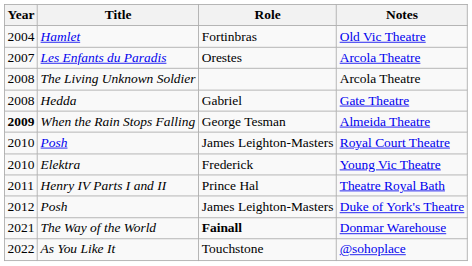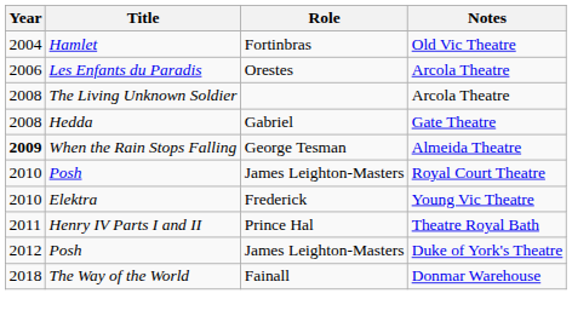Les Enfants du Paradis | Year: 2007 -> 2006
The Way of the World | Year: 2021 -> 2018
The Way of the World | Role: bold -> normal
- row: 2022 | As You Like It | Touchstone | @sohoplace
